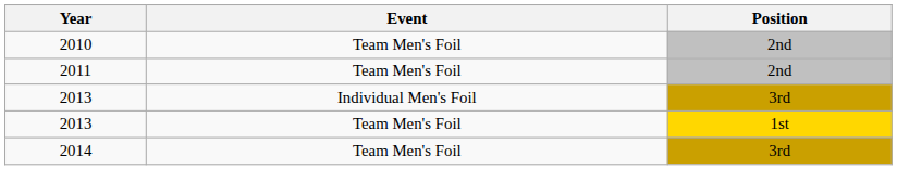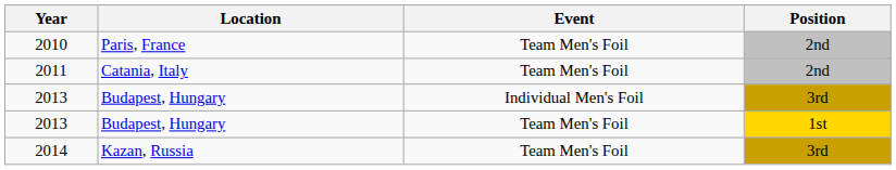+ column: Location | Paris, France | Catania, Italy | Budapest, Hungary | Budapest, Hungary | Kazan, Russia
